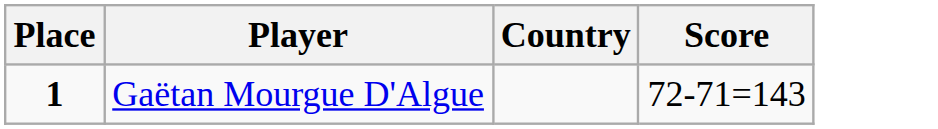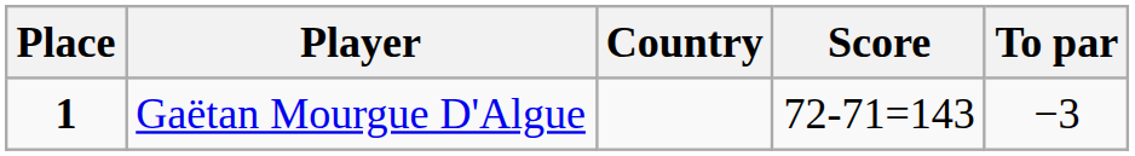+ column: To par | −3
